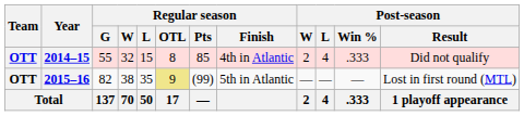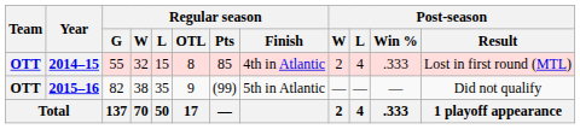2014–15 | Post-season / Result: Did not qualify -> Lost in first round (MTL)
2015–16 | Regular season / OTL: khaki background -> no background
2015–16 | Post-season / Result: Lost in first round (MTL) -> Did not qualify
